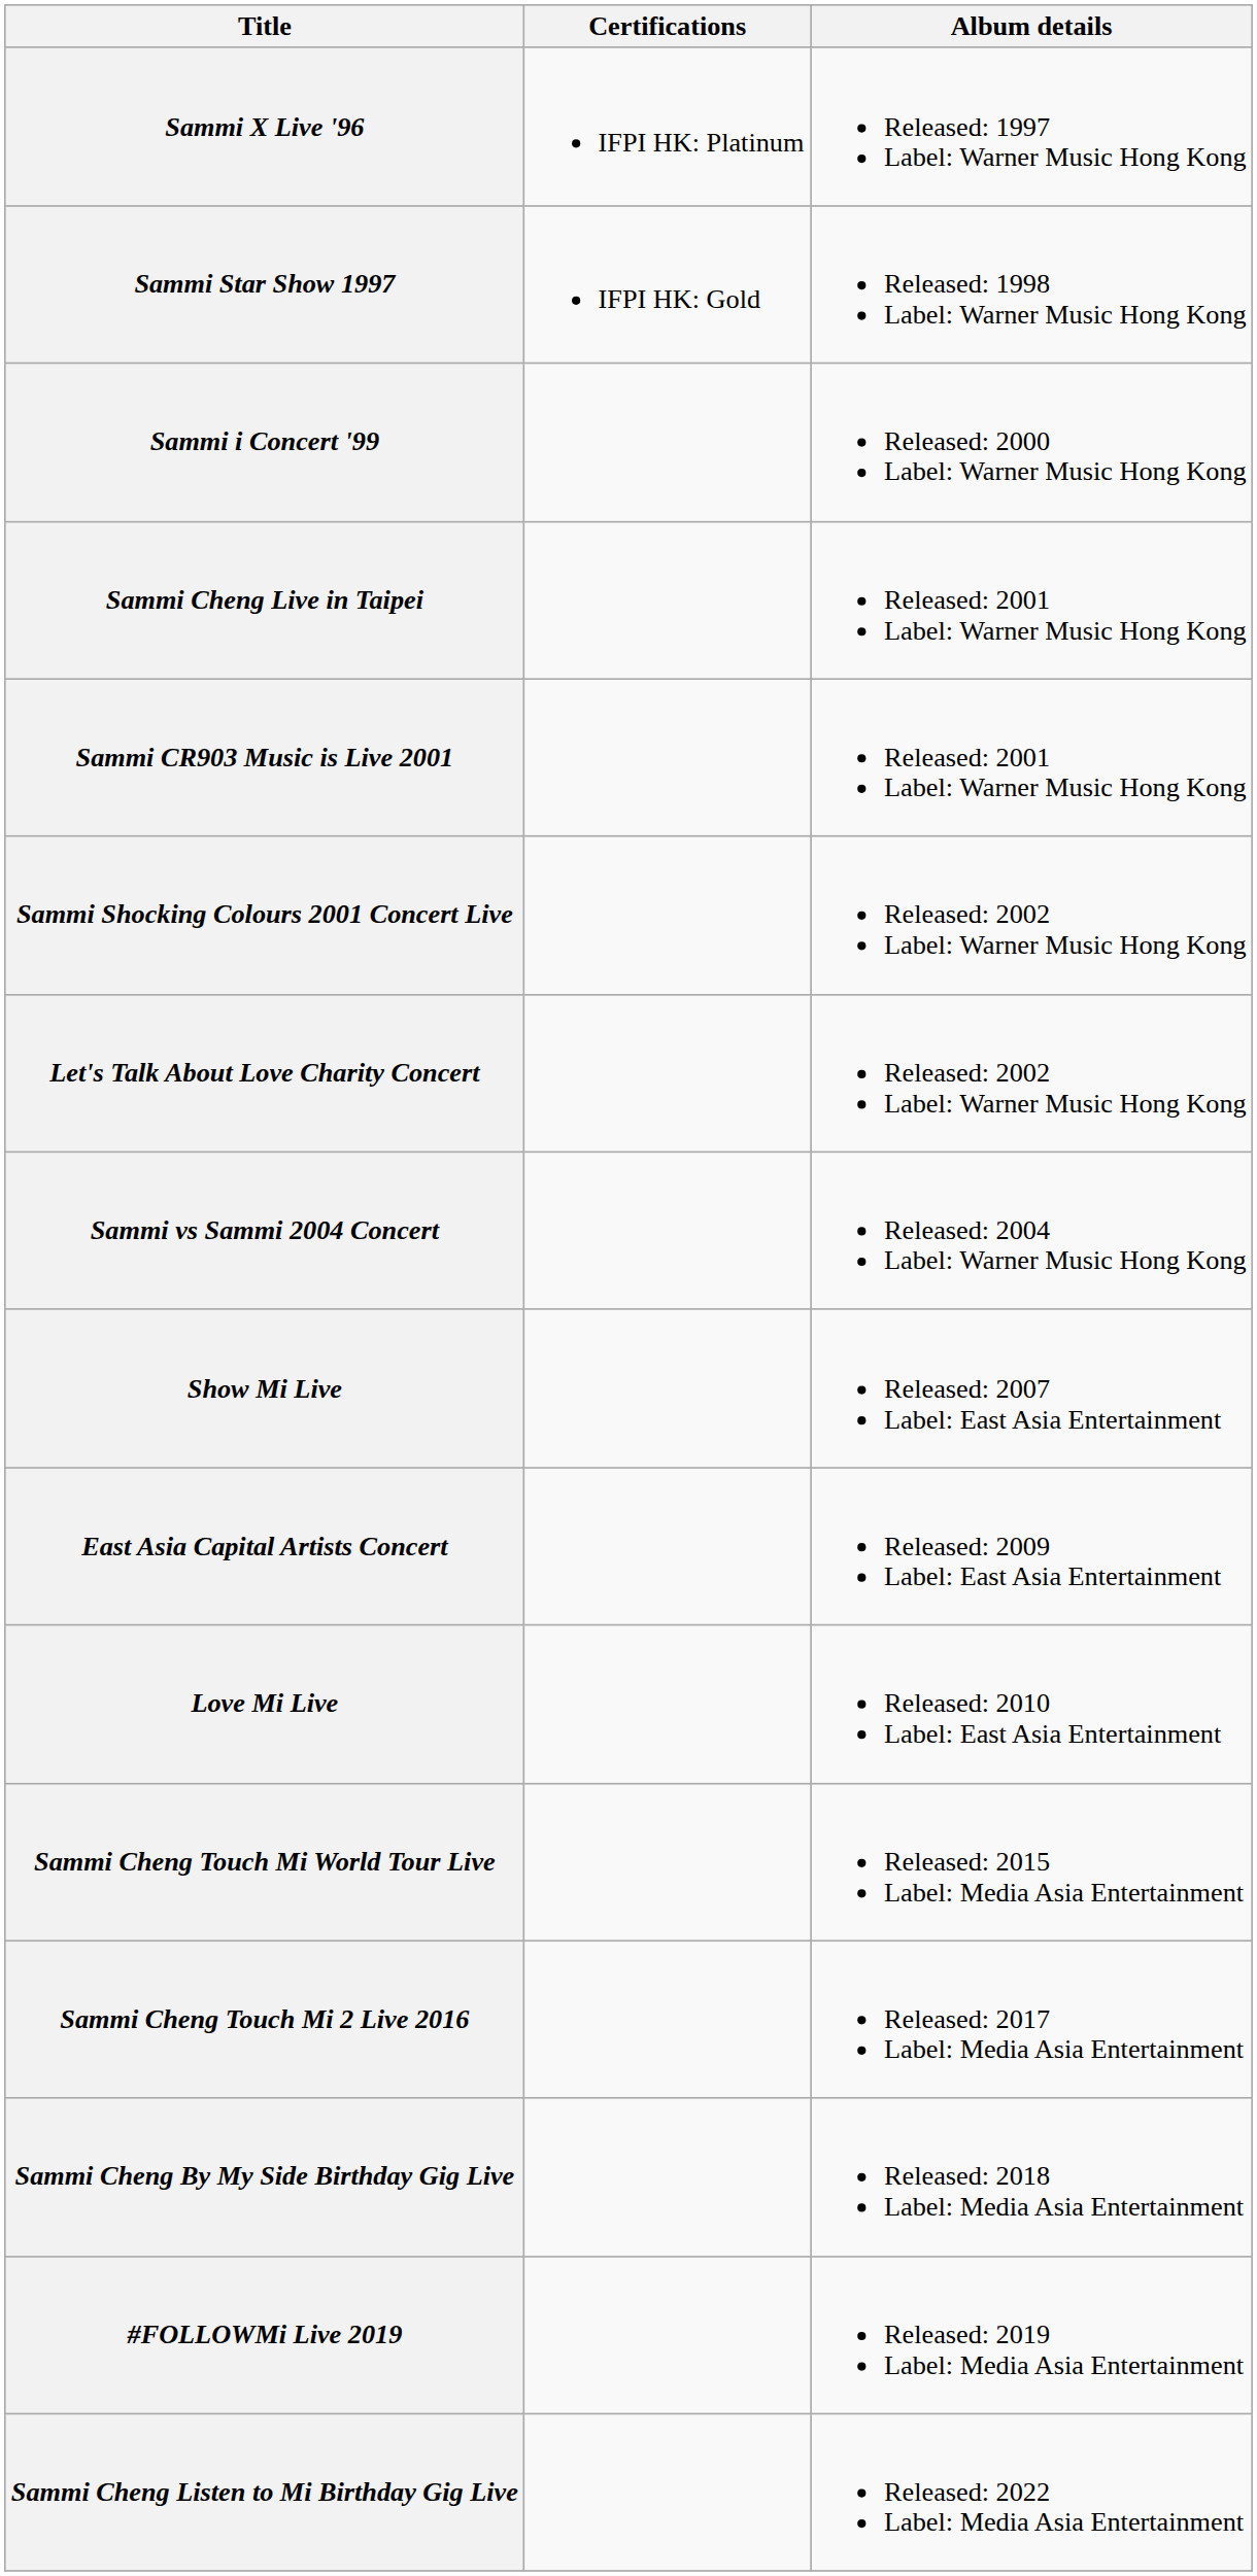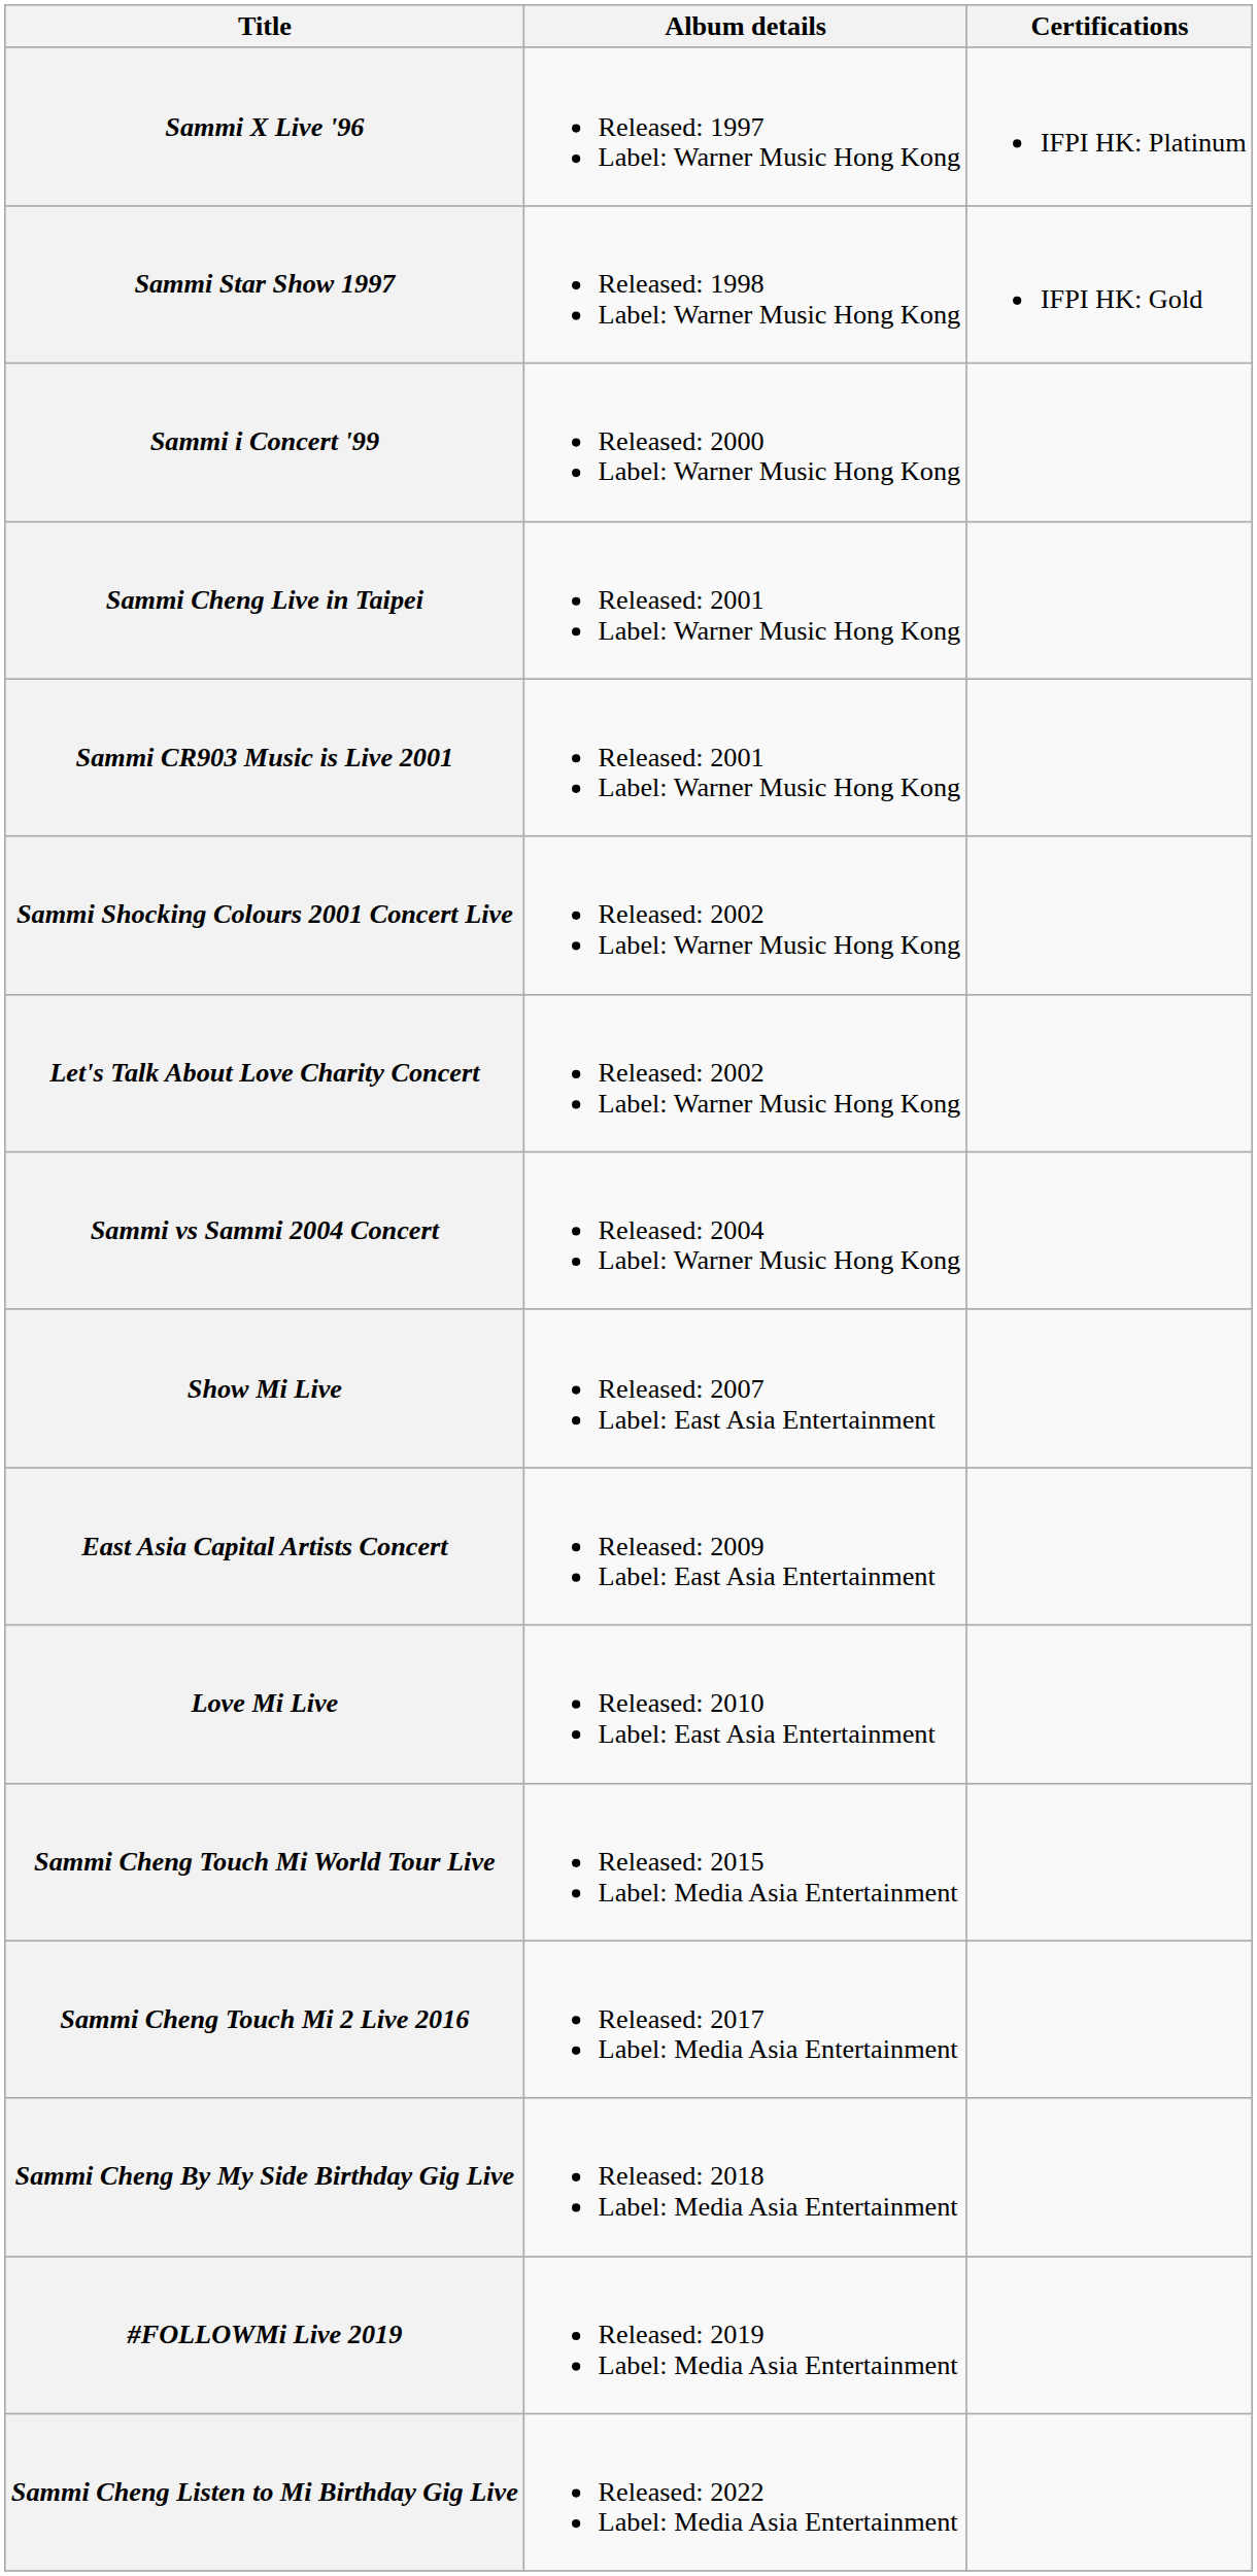columns swapped: Album details <-> Certifications
